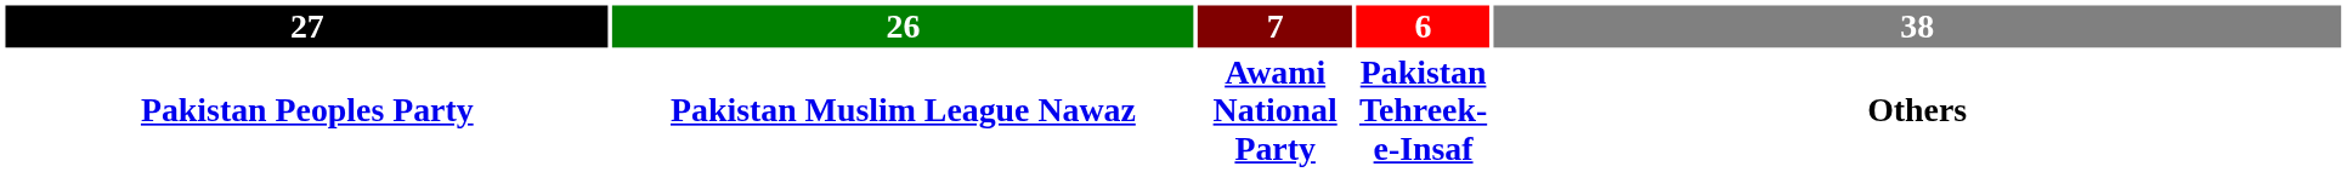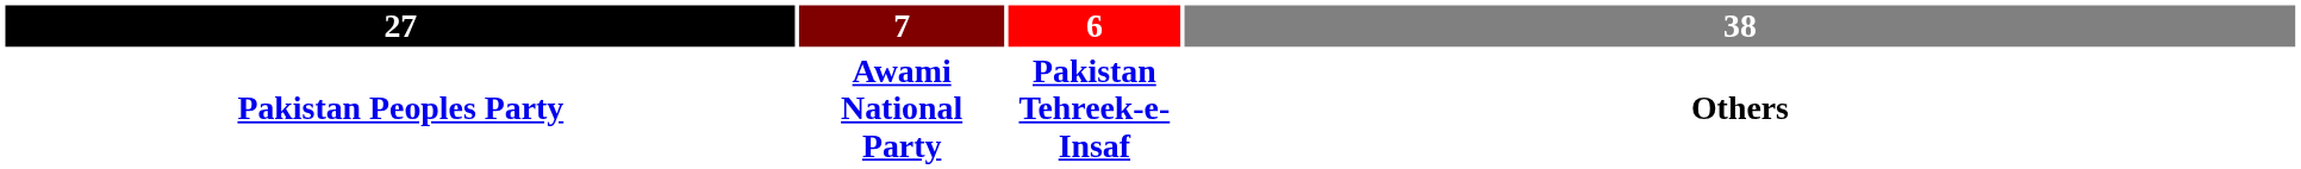- column: 26 | Pakistan Muslim League Nawaz
